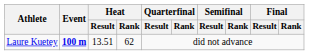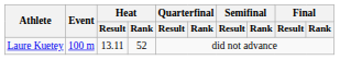Laure Kuetey | Event: bold -> normal
Laure Kuetey | Heat / Result: 13.51 -> 13.11
Laure Kuetey | Heat / Rank: 62 -> 52
